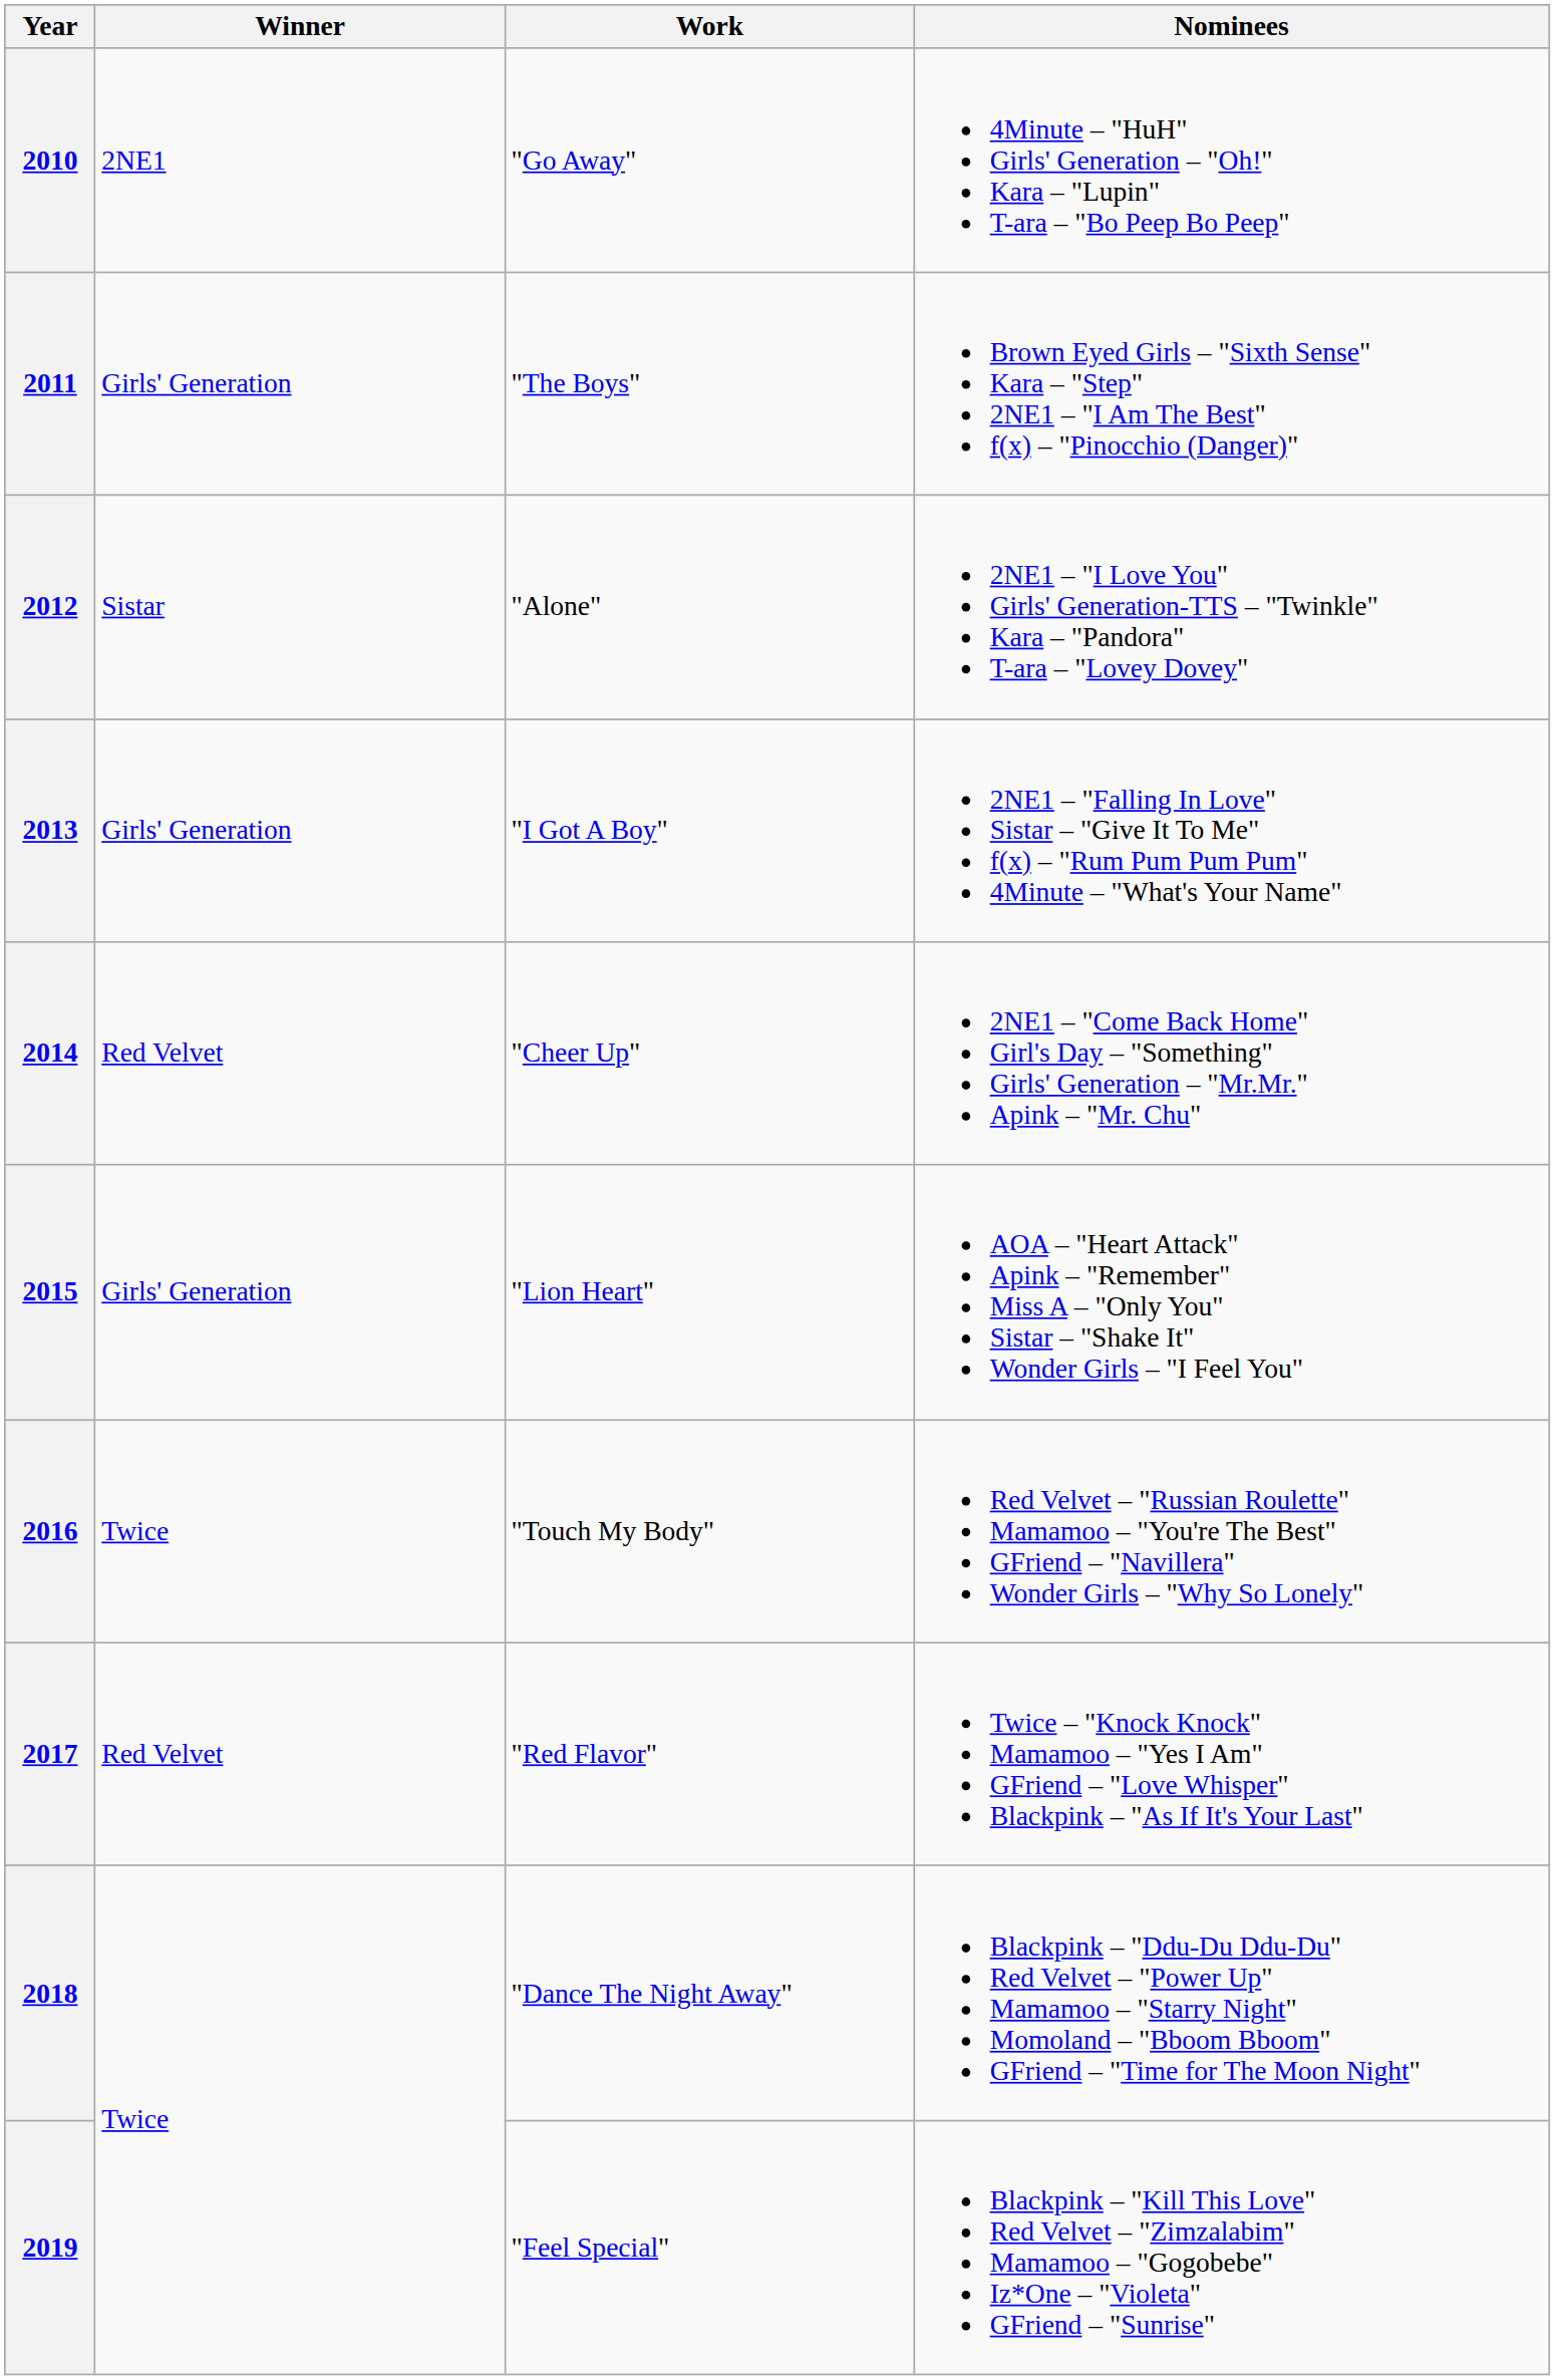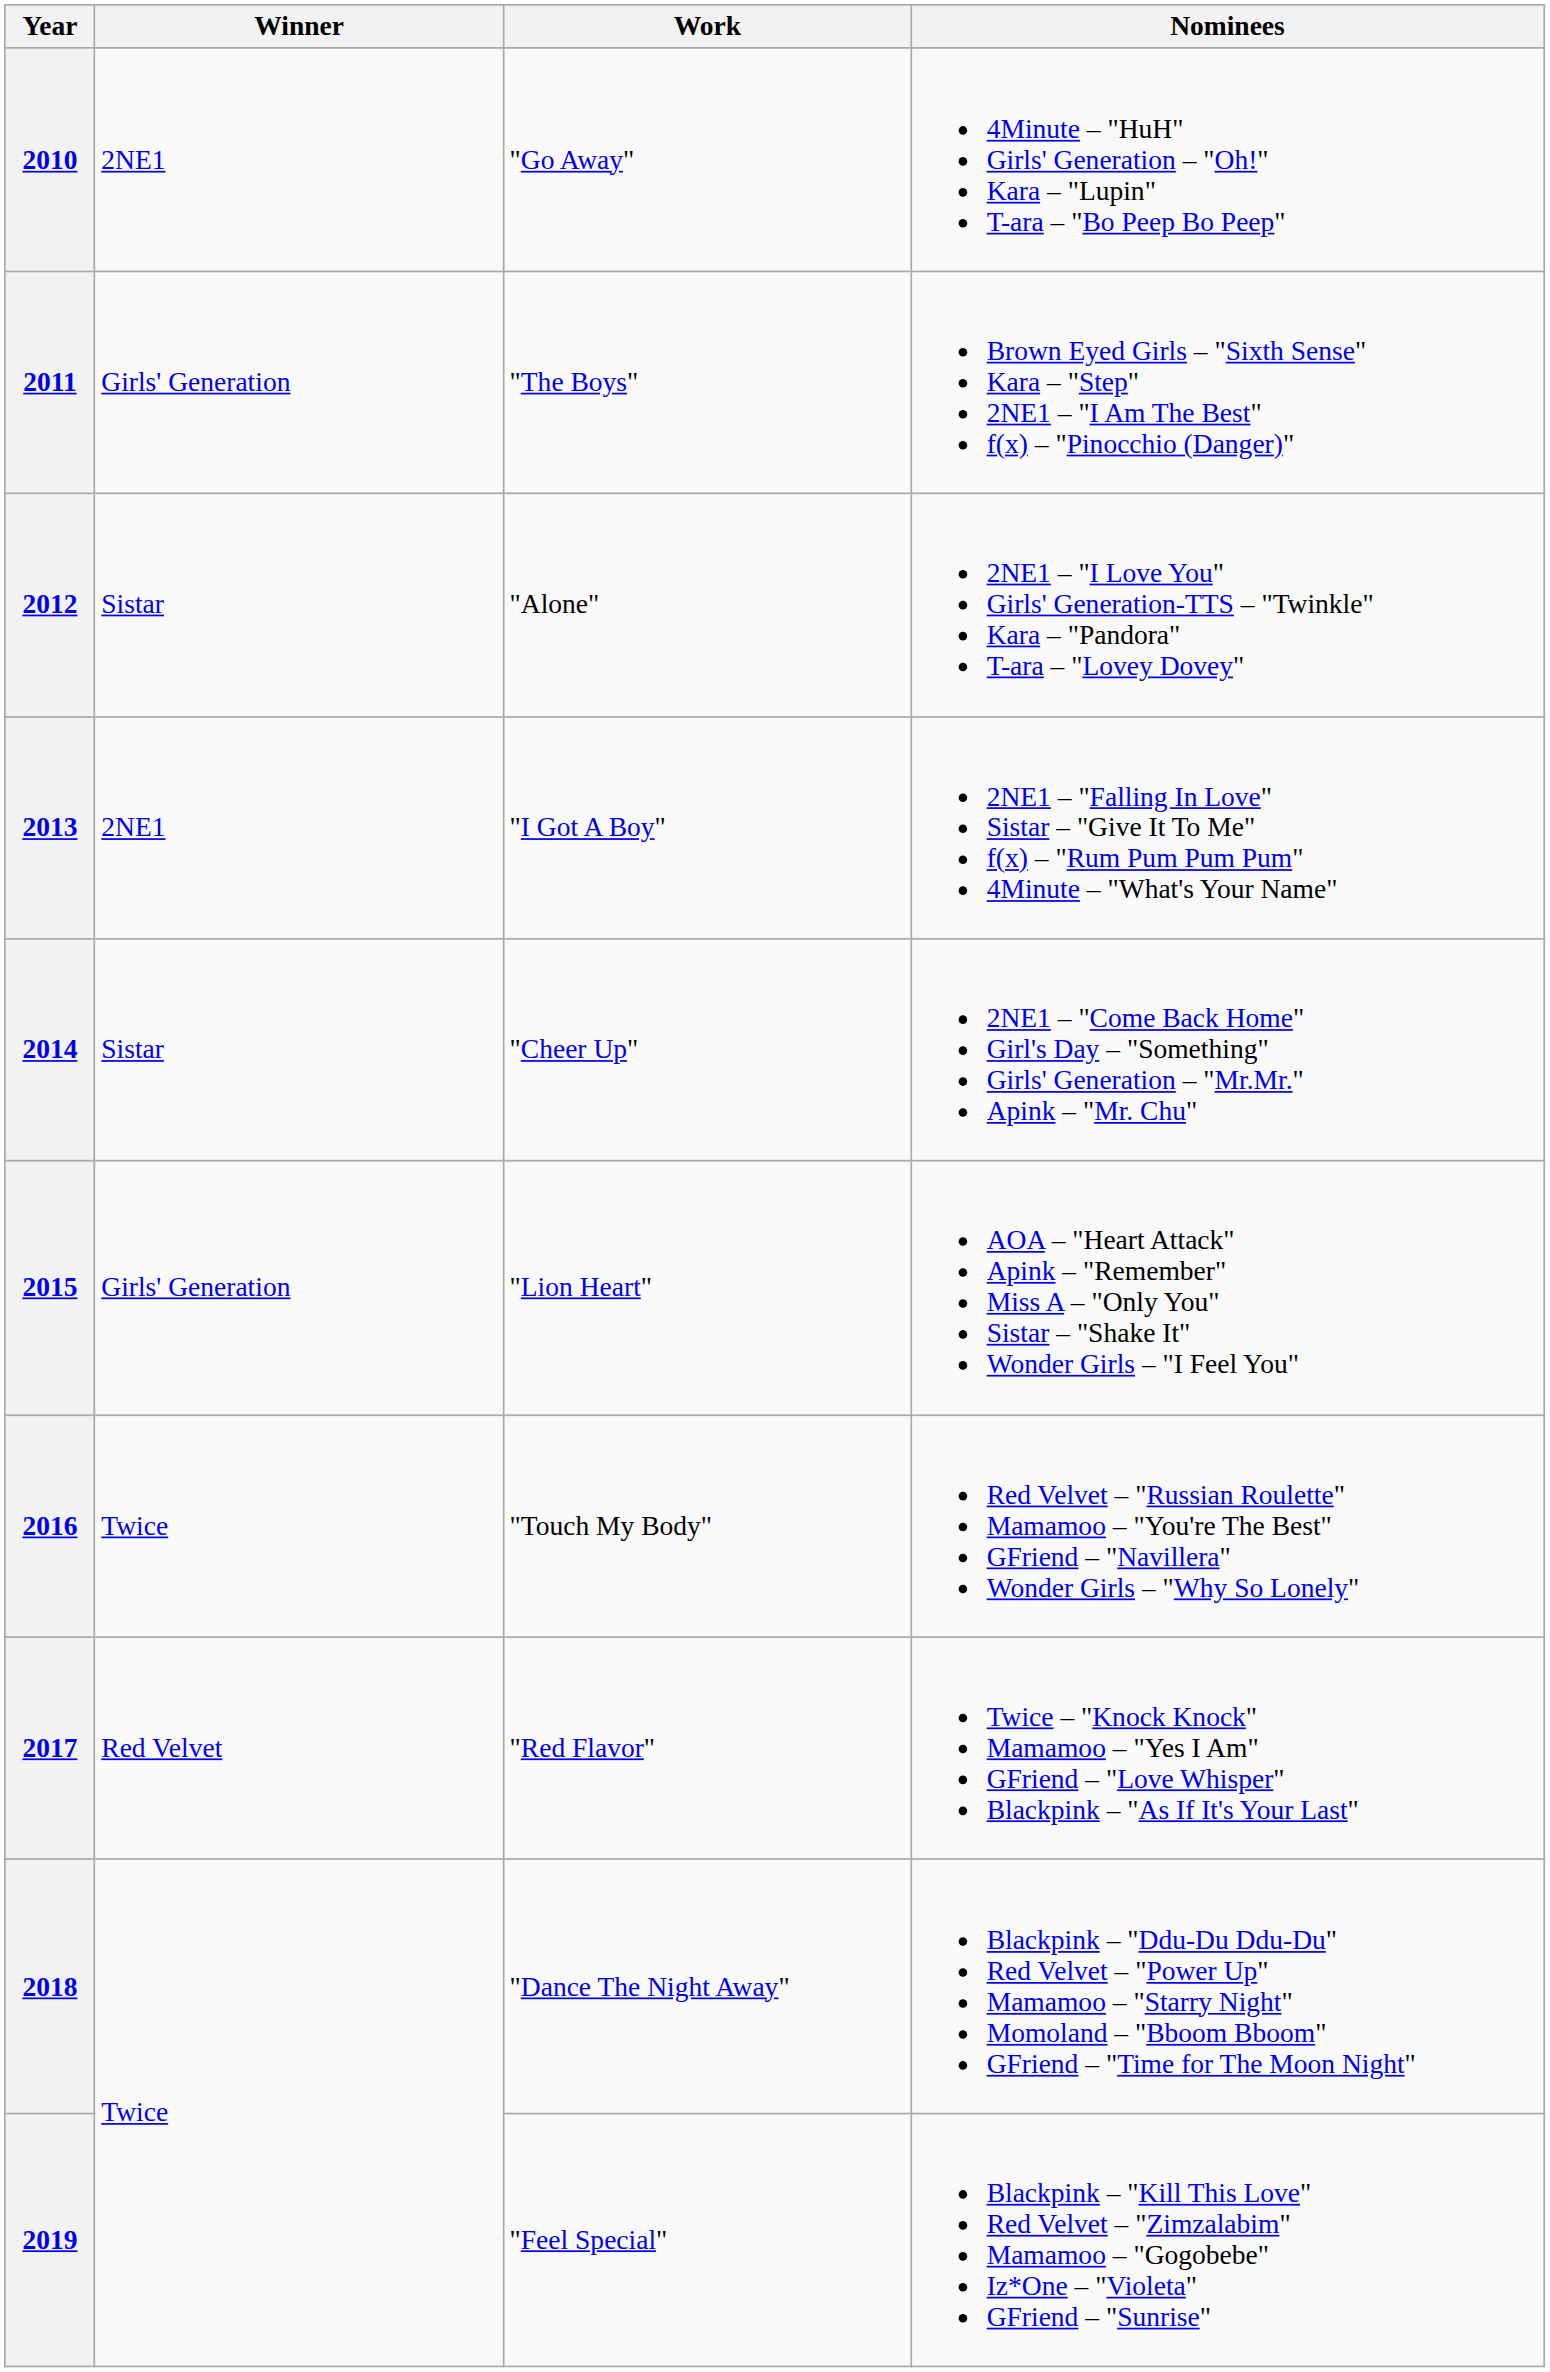2013 | Winner: Girls' Generation -> 2NE1
2014 | Winner: Red Velvet -> Sistar
